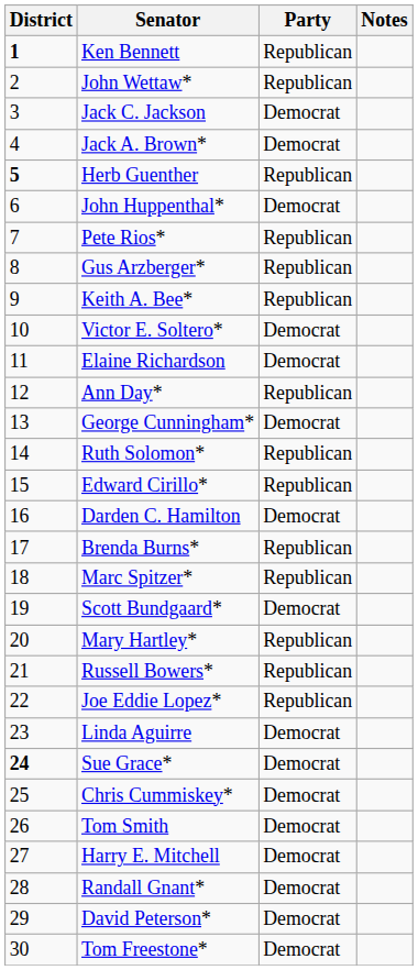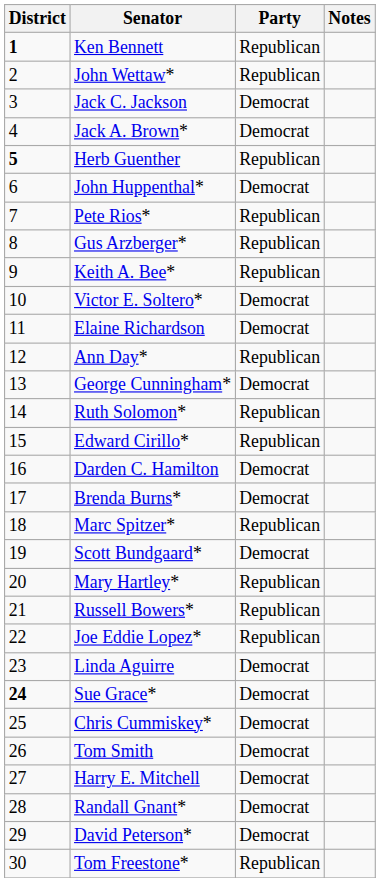Brenda Burns* | Party: Republican -> Democrat
Tom Freestone* | Party: Democrat -> Republican
